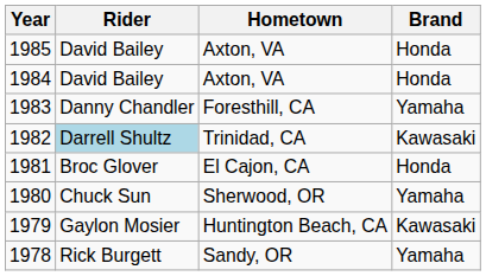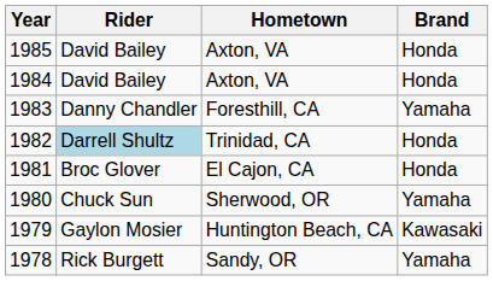1982 | Brand: Kawasaki -> Honda
